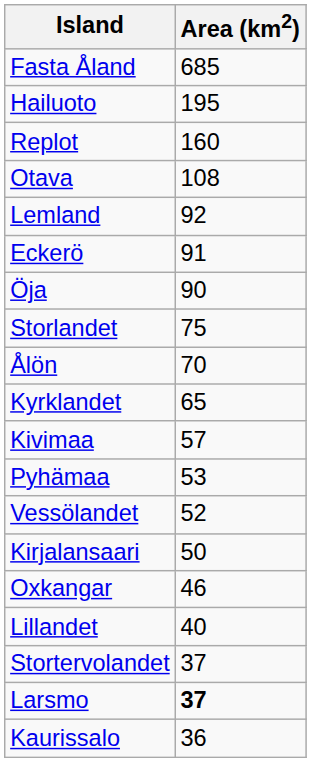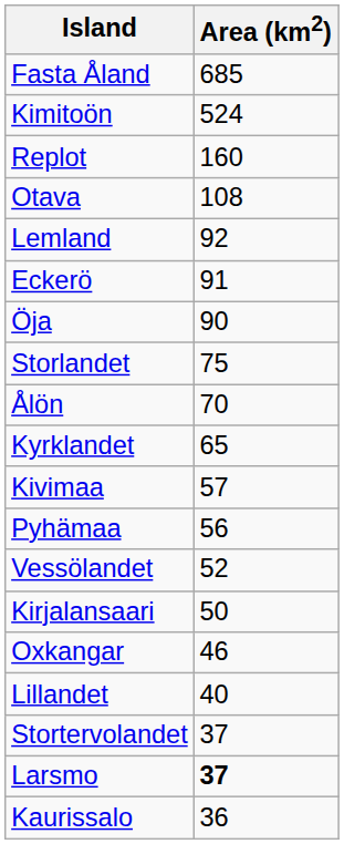+ row: Kimitoön | 524
- row: Hailuoto | 195
Pyhämaa | Area (km2): 53 -> 56
